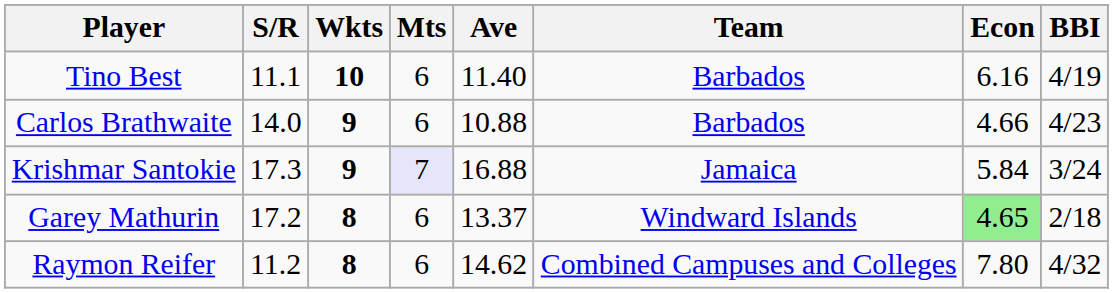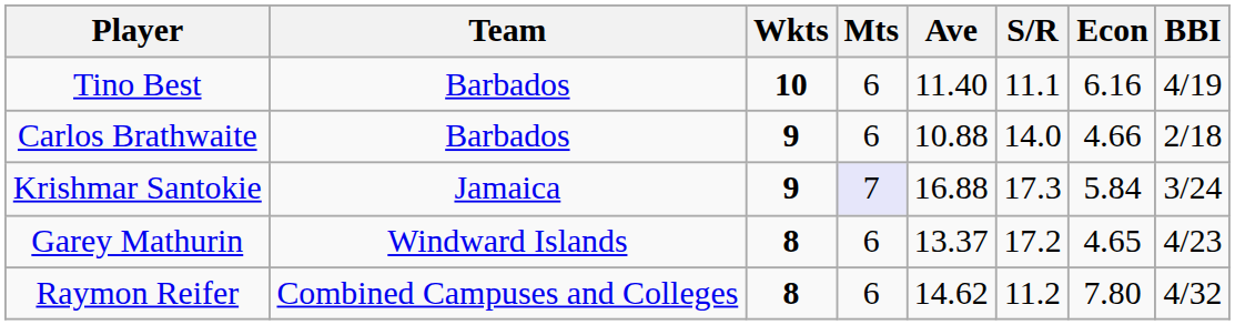columns swapped: Team <-> S/R
Carlos Brathwaite | BBI: 4/23 -> 2/18
Garey Mathurin | Econ: lightgreen background -> no background
Garey Mathurin | BBI: 2/18 -> 4/23
